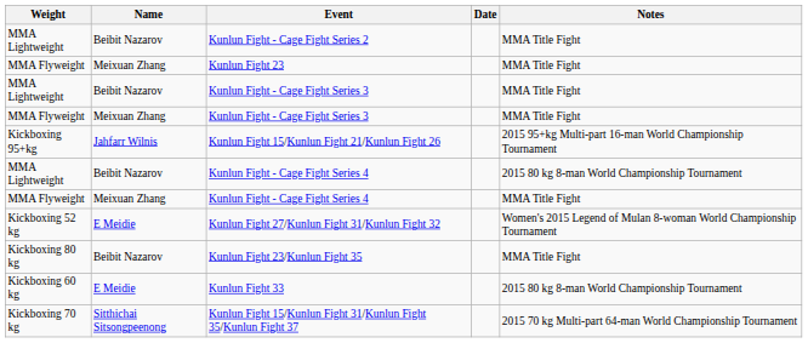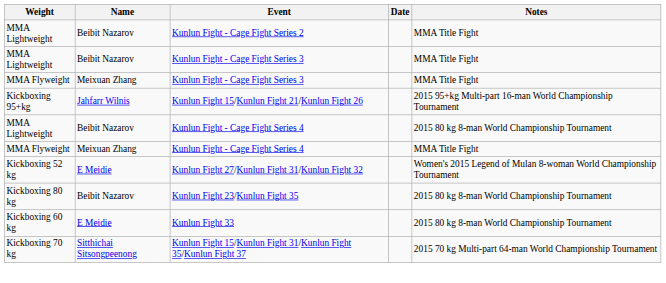- row: MMA Flyweight | Meixuan Zhang | Kunlun Fight 23 | MMA Title Fight
Kunlun Fight 23/Kunlun Fight 35 | Notes: MMA Title Fight -> 2015 80 kg 8-man World Championship Tournament
